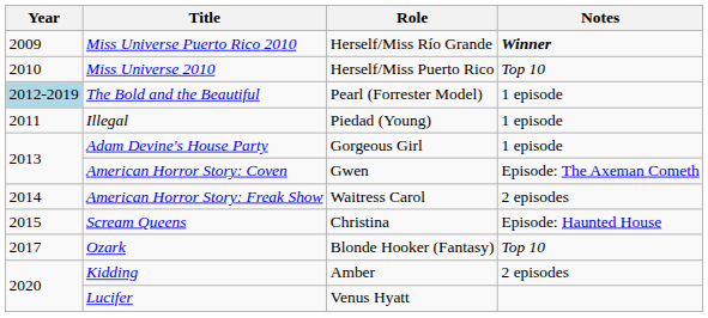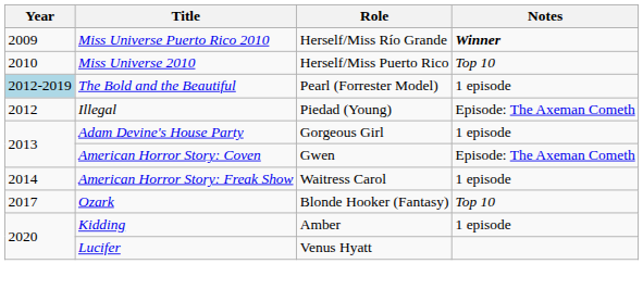Illegal | Year: 2011 -> 2012
Illegal | Notes: 1 episode -> Episode: The Axeman Cometh
American Horror Story: Freak Show | Notes: 2 episodes -> 1 episode
- row: 2015 | Scream Queens | Christina | Episode: Haunted House
Kidding | Notes: 2 episodes -> 1 episode
